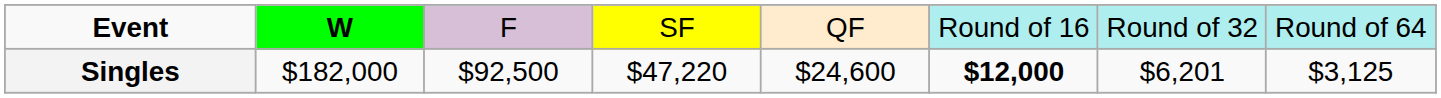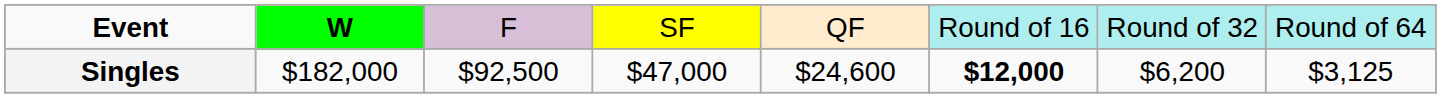Singles | column 4: $47,220 -> $47,000
Singles | column 7: $6,201 -> $6,200
